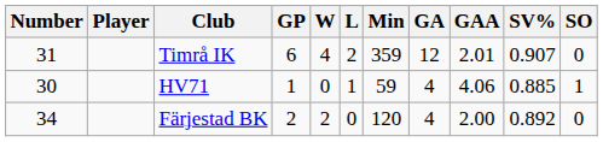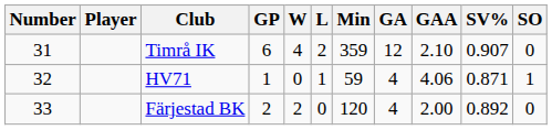Timrå IK | GAA: 2.01 -> 2.10
HV71 | Number: 30 -> 32
HV71 | SV%: 0.885 -> 0.871
Färjestad BK | Number: 34 -> 33
